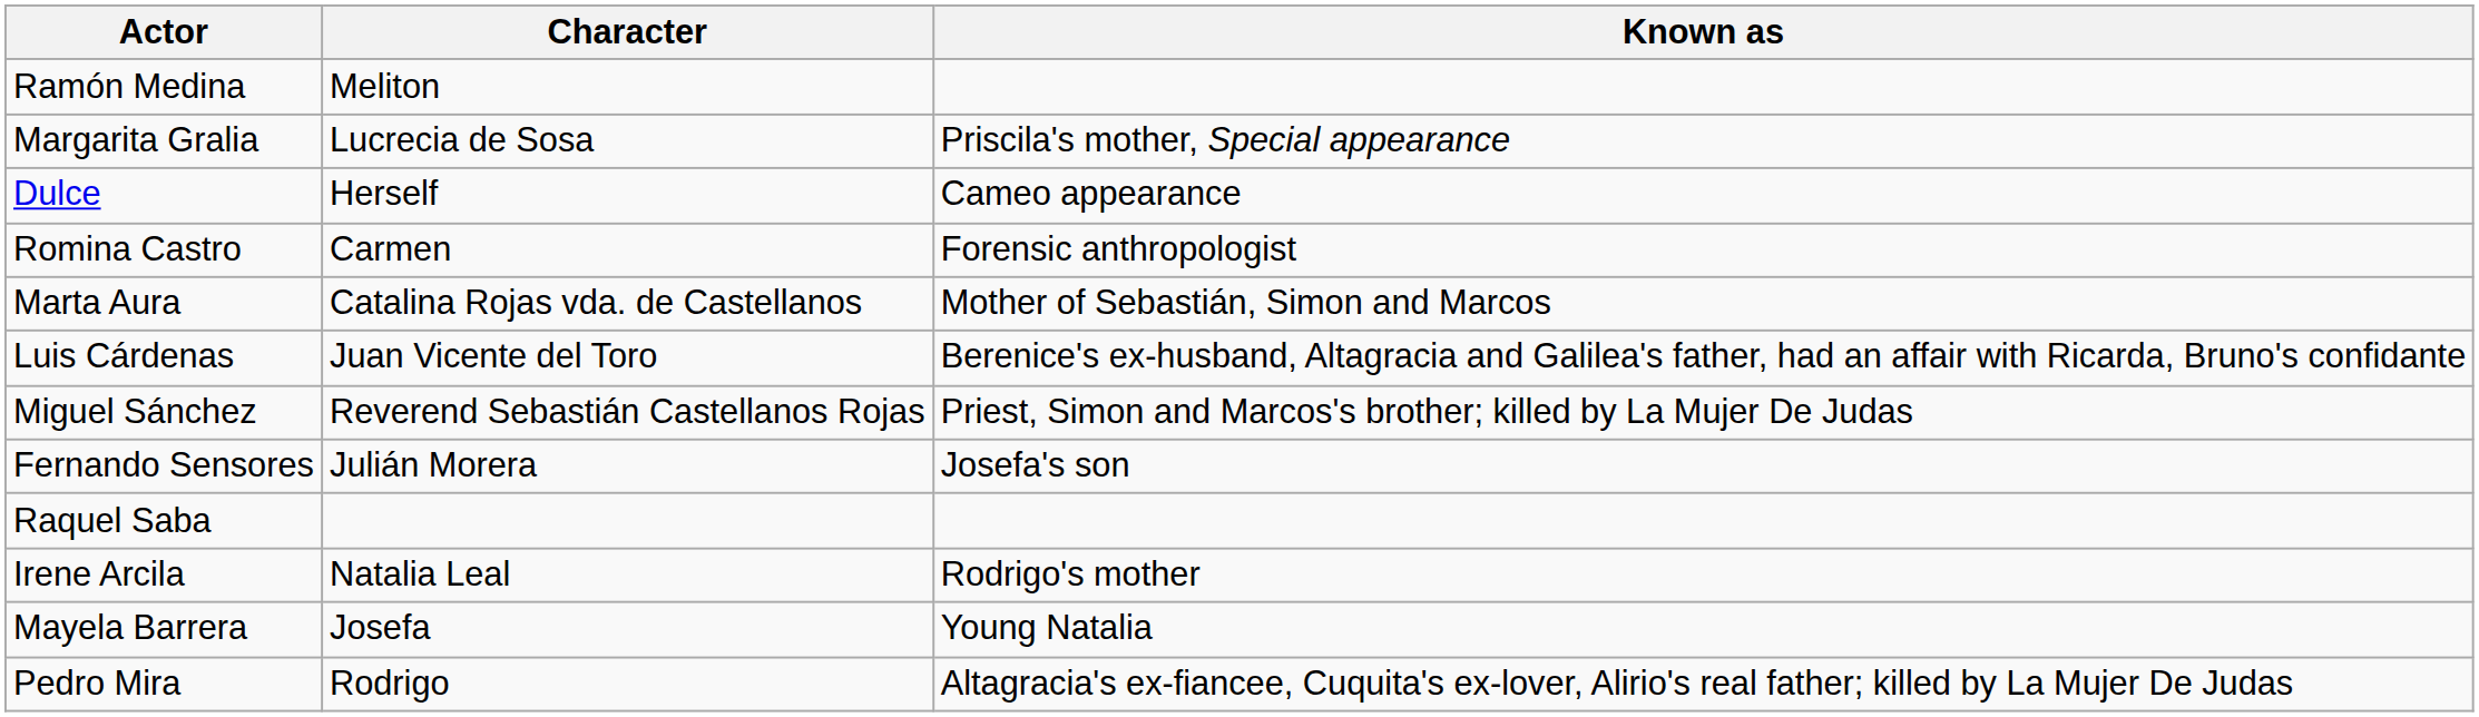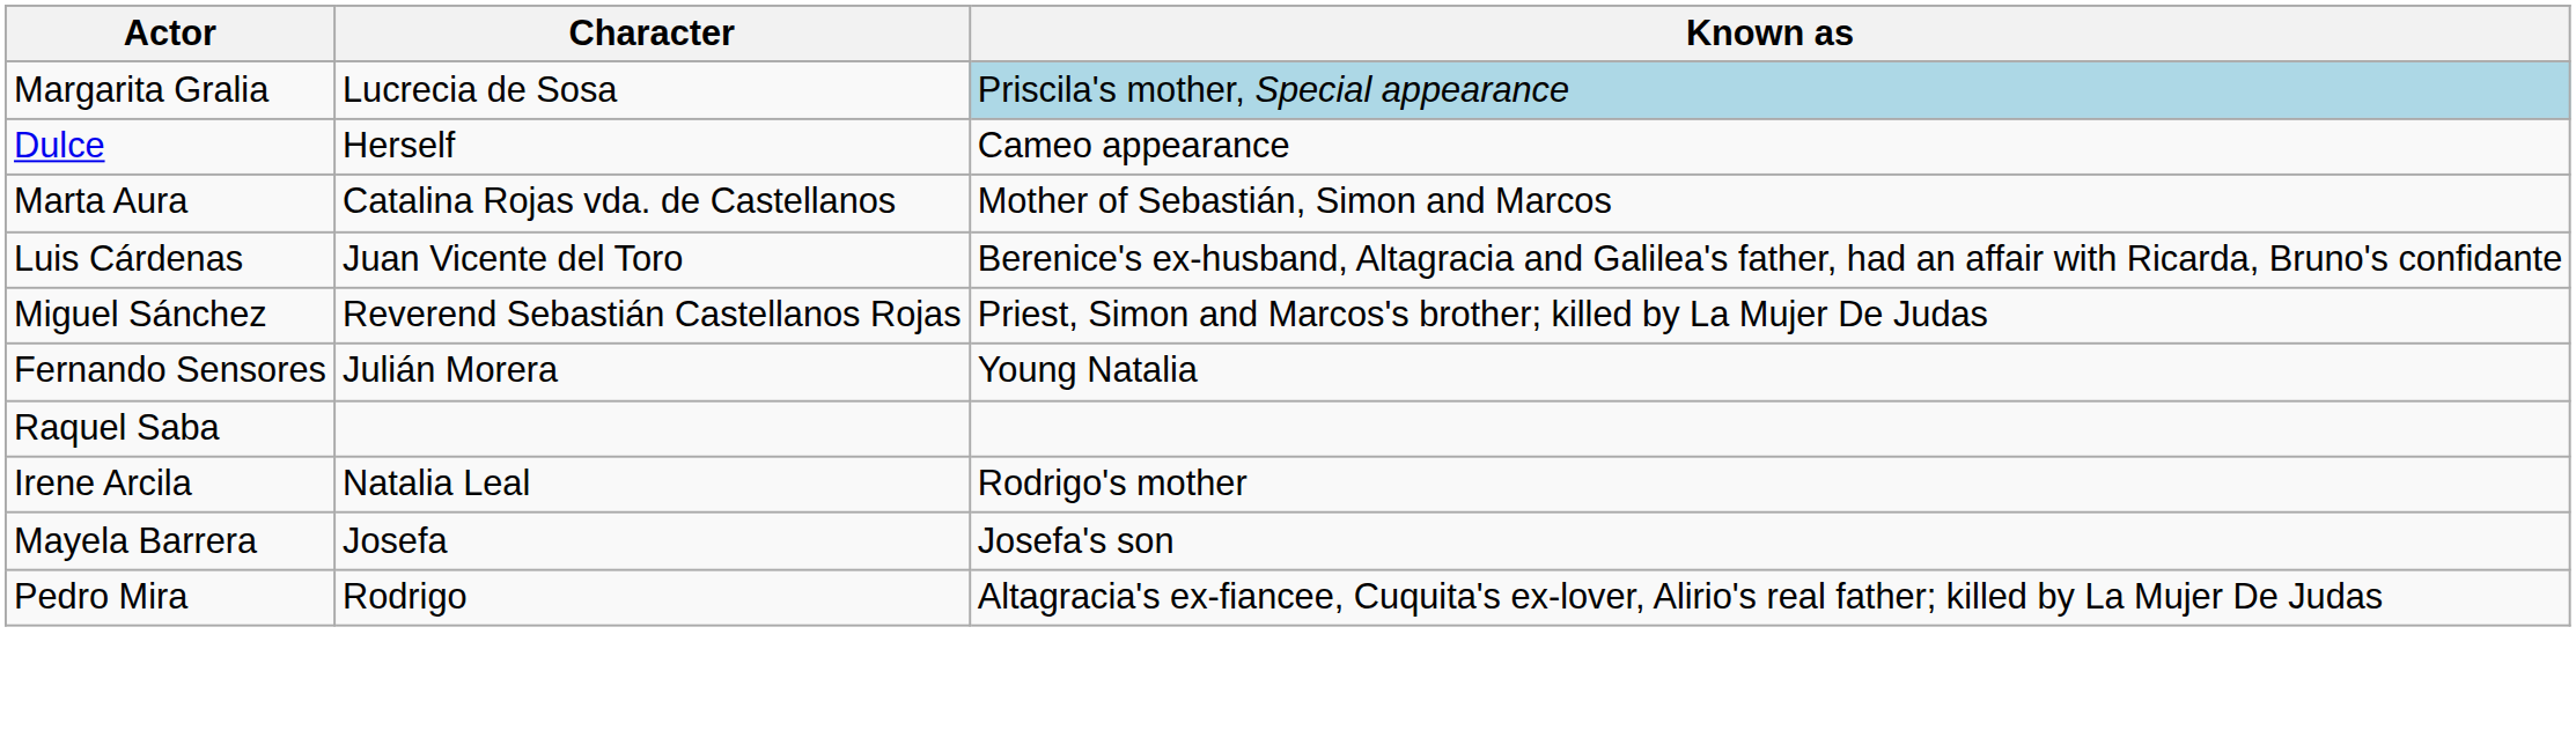- row: Ramón Medina | Meliton
Margarita Gralia | Known as: no background -> lightblue background
- row: Romina Castro | Carmen | Forensic anthropologist
Fernando Sensores | Known as: Josefa's son -> Young Natalia
Mayela Barrera | Known as: Young Natalia -> Josefa's son
